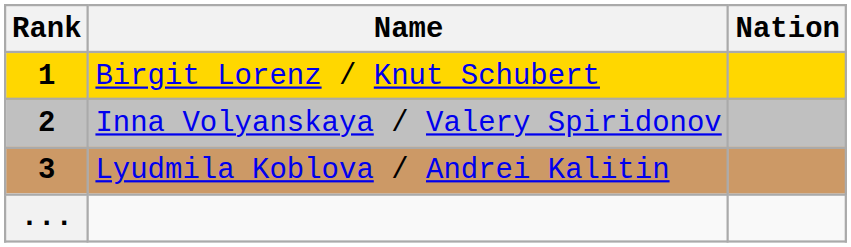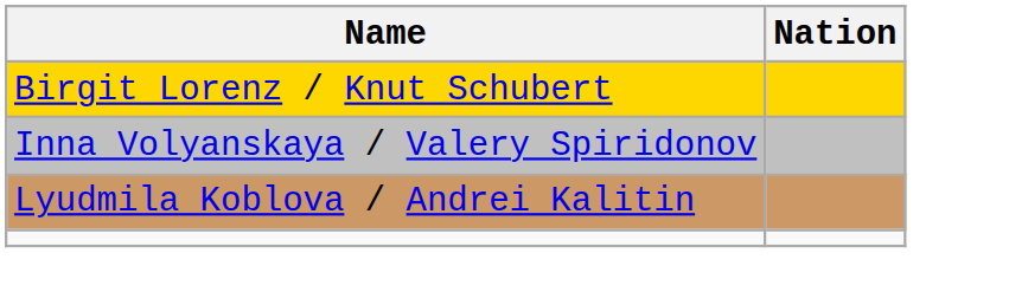- column: Rank | 1 | 2 | 3 | ...
